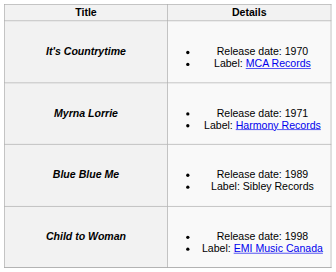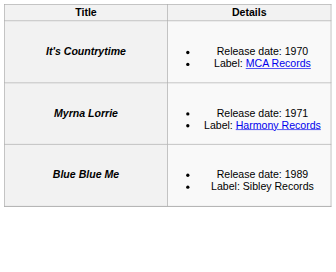- row: Child to Woman | Release date: 1998 Label: EMI Music Canada
